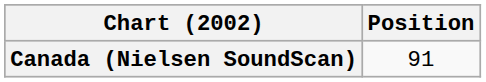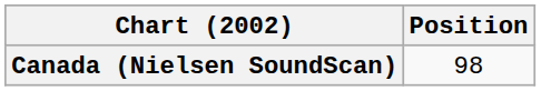Canada (Nielsen SoundScan) | Position: 91 -> 98
